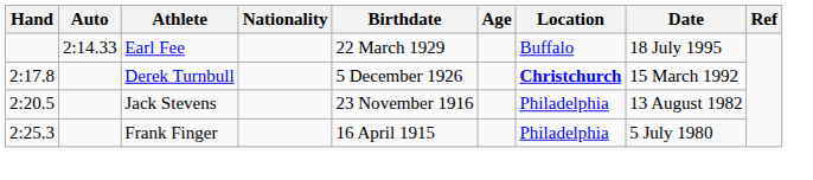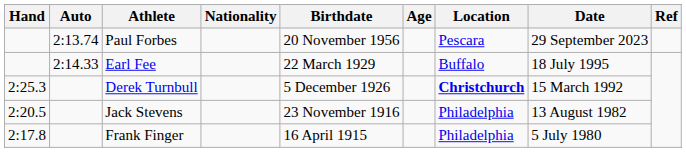+ row: 2:13.74 | Paul Forbes | 20 November 1956 | Pescara | 29 September 2023
Derek Turnbull | Hand: 2:17.8 -> 2:25.3
Frank Finger | Hand: 2:25.3 -> 2:17.8
